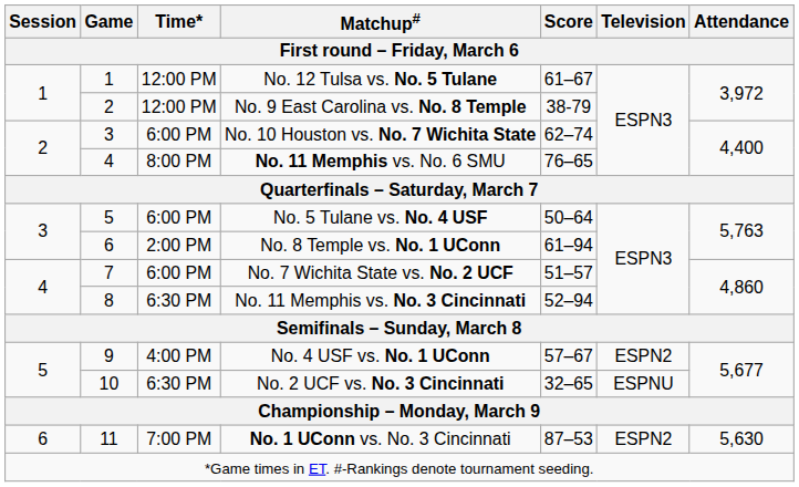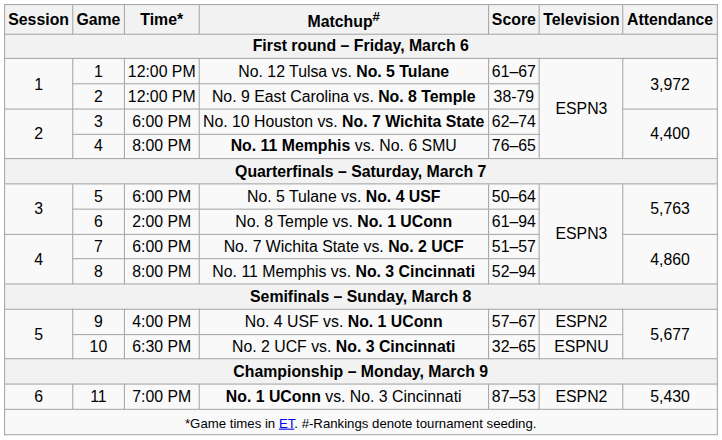No. 11 Memphis vs. No. 3 Cincinnati | Time*: 6:30 PM -> 8:00 PM
No. 1 UConn vs. No. 3 Cincinnati | Attendance: 5,630 -> 5,430
